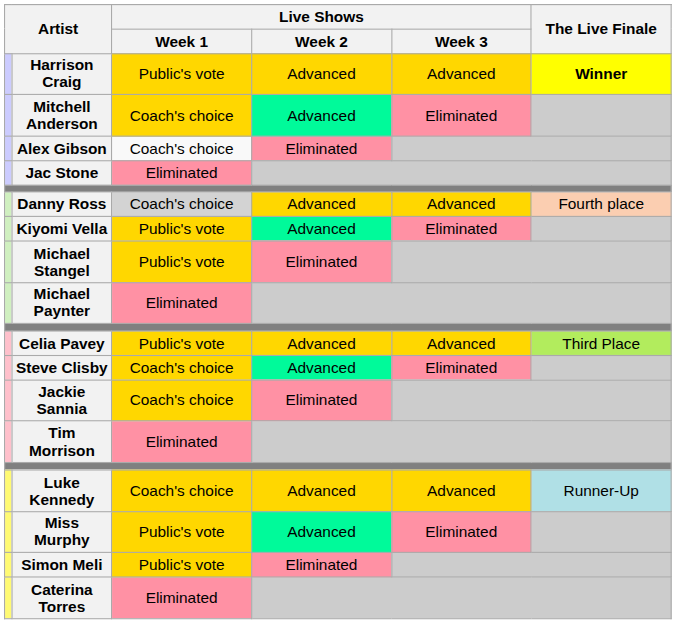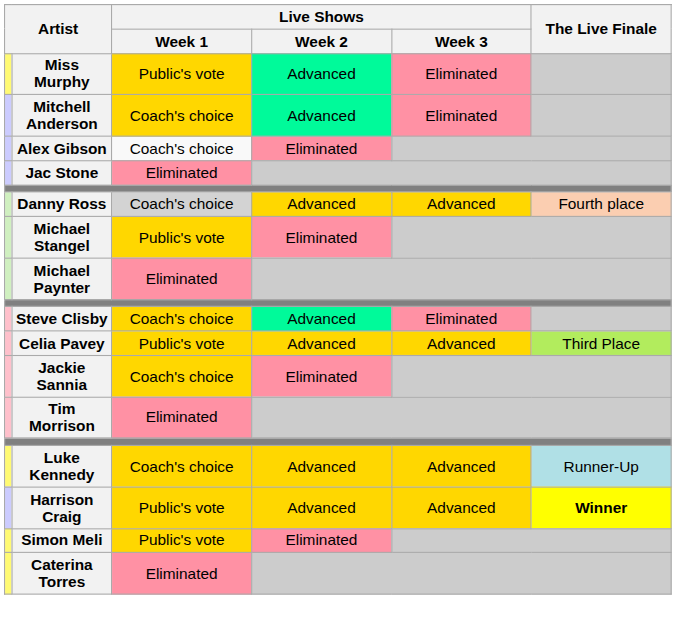rows swapped: Harrison Craig <-> Miss Murphy
- row: Kiyomi Vella | Public's vote | Advanced | Eliminated
rows swapped: Celia Pavey <-> Steve Clisby
